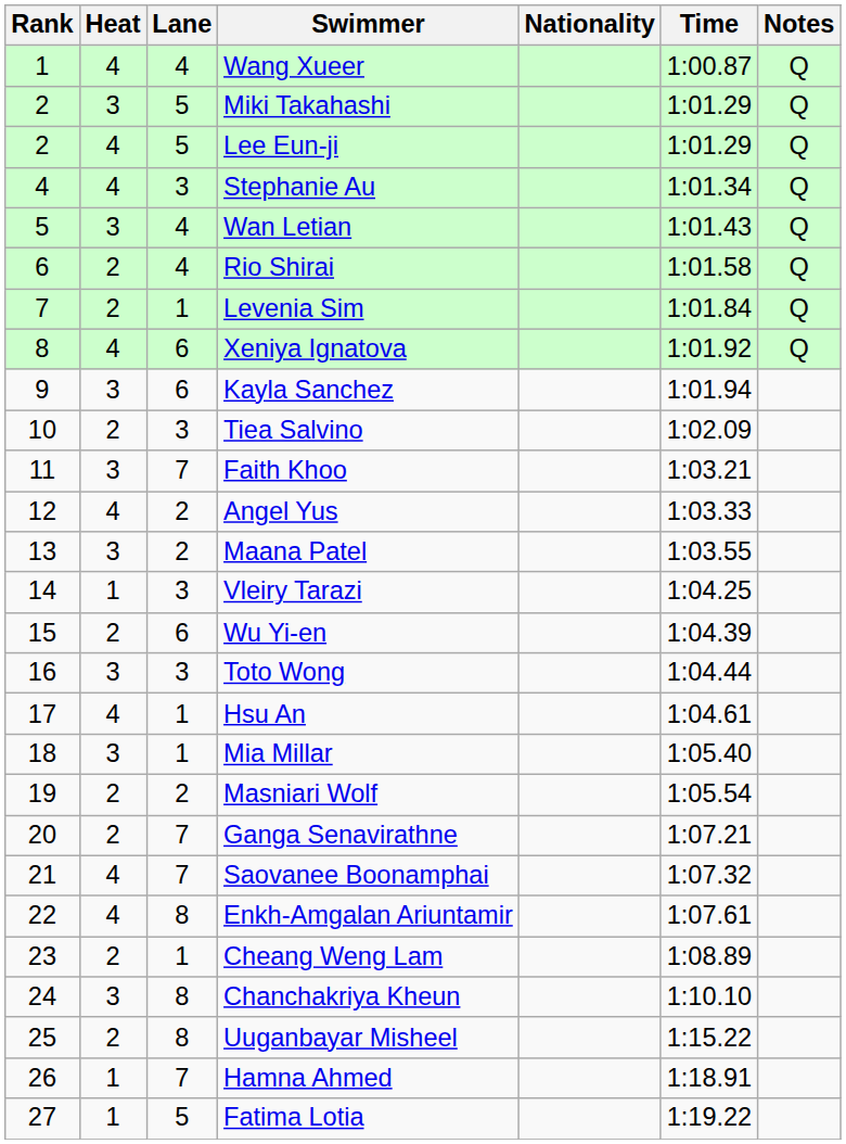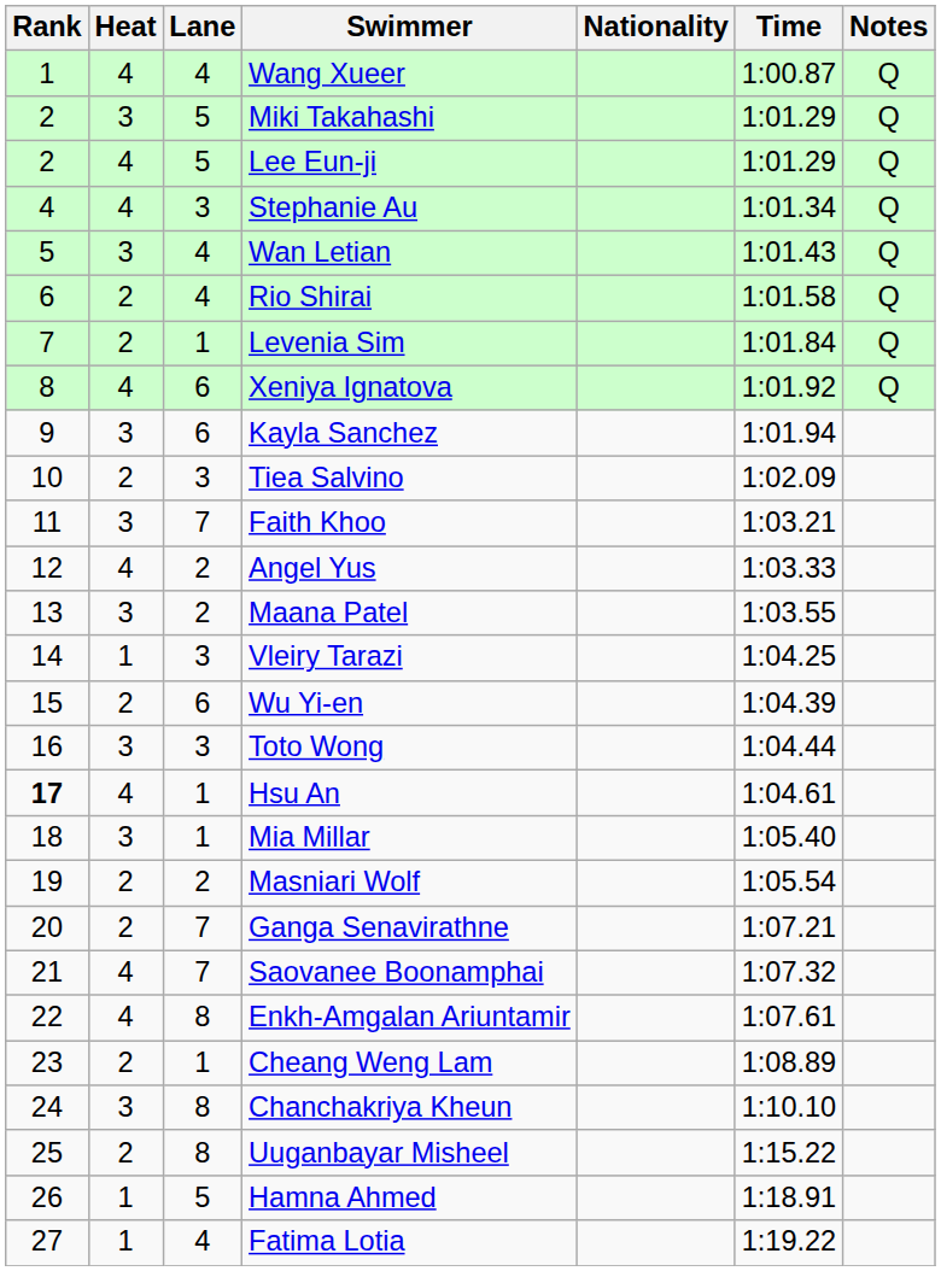Hsu An | Rank: normal -> bold
Hamna Ahmed | Lane: 7 -> 5
Fatima Lotia | Lane: 5 -> 4
